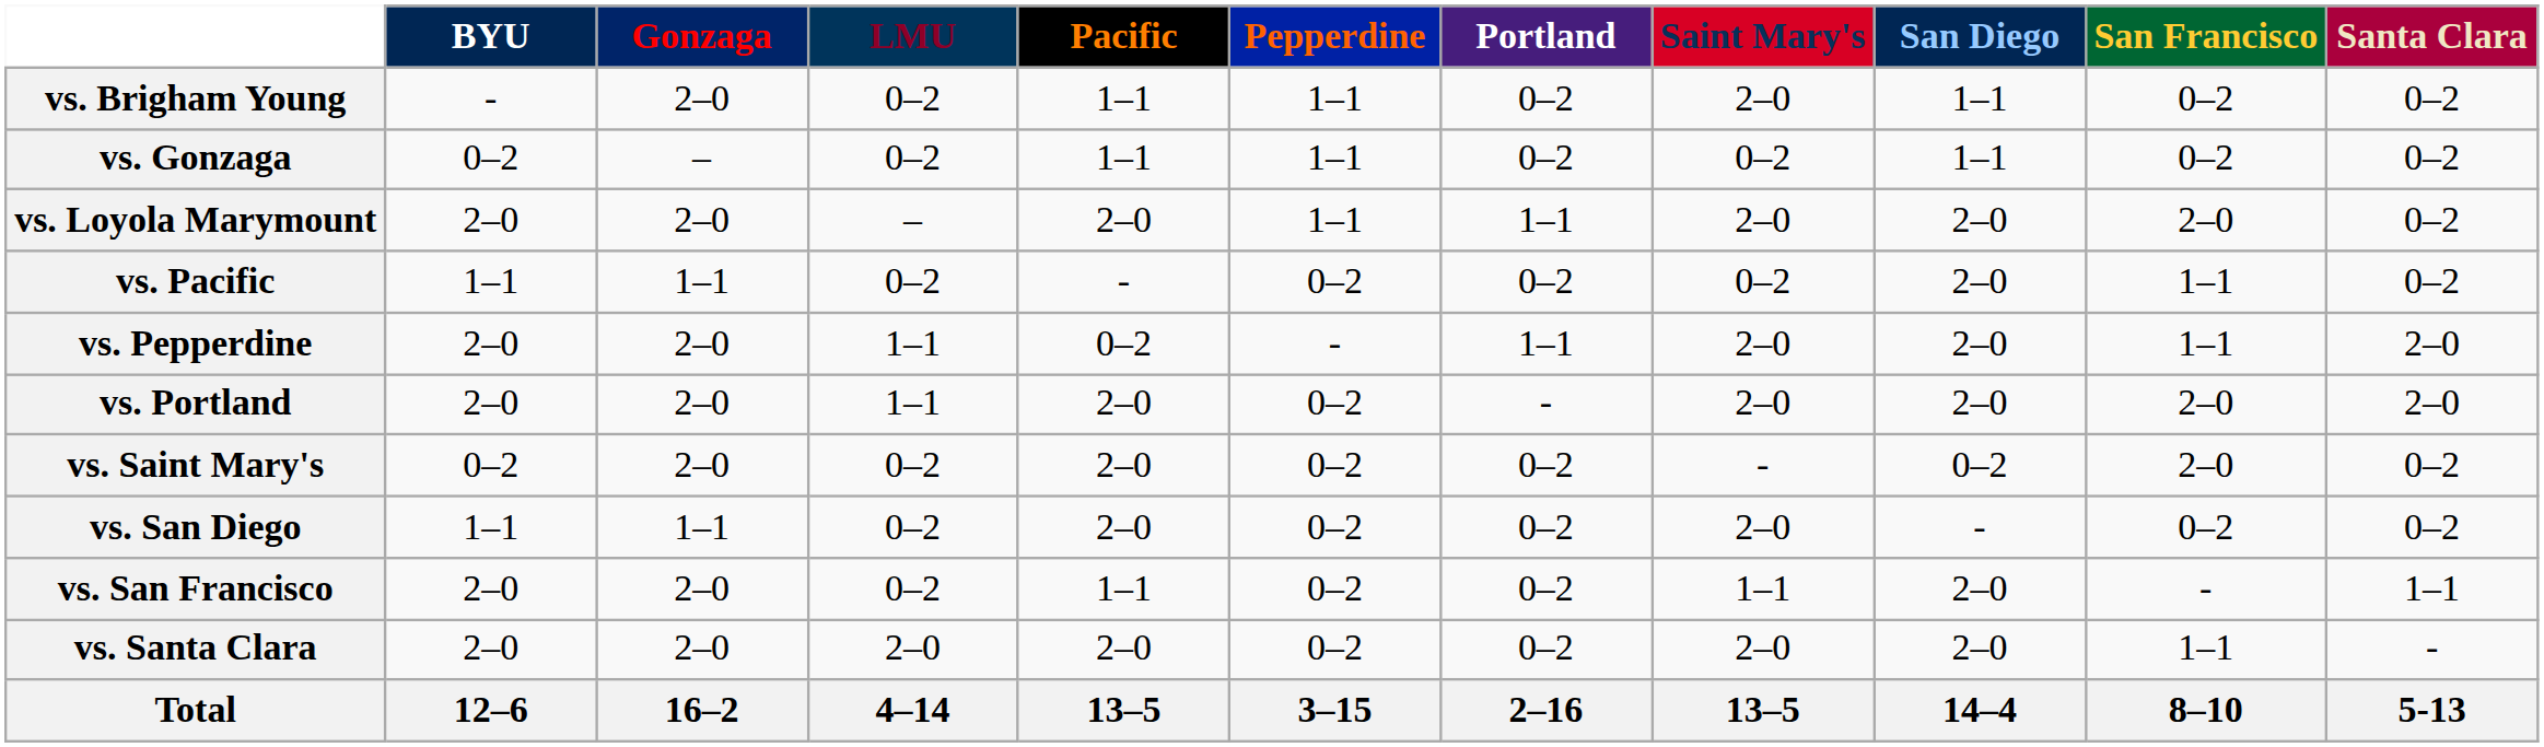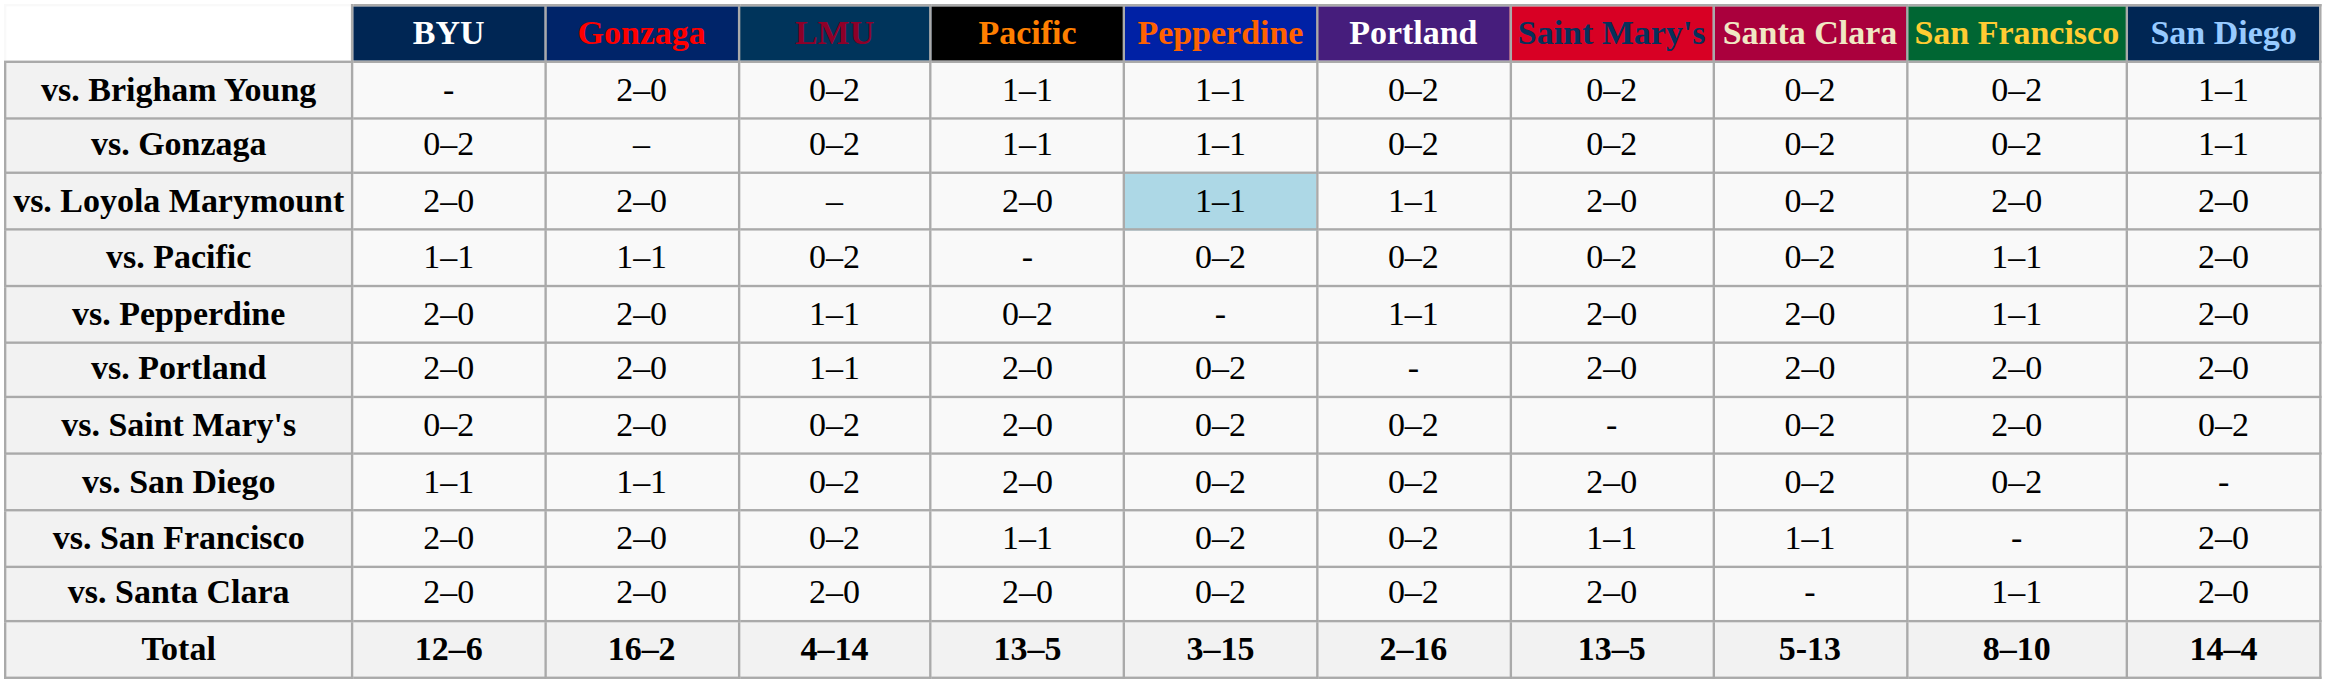columns swapped: San Diego <-> Santa Clara
vs. Brigham Young | Saint Mary's: 2–0 -> 0–2
vs. Loyola Marymount | Pepperdine: no background -> lightblue background
